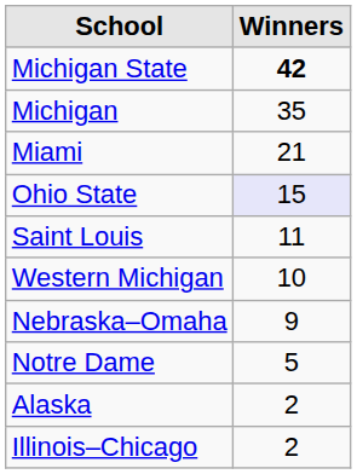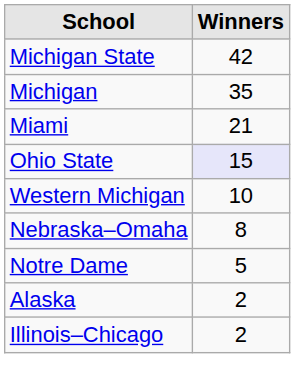Michigan State | Winners: bold -> normal
- row: Saint Louis | 11
Nebraska–Omaha | Winners: 9 -> 8
